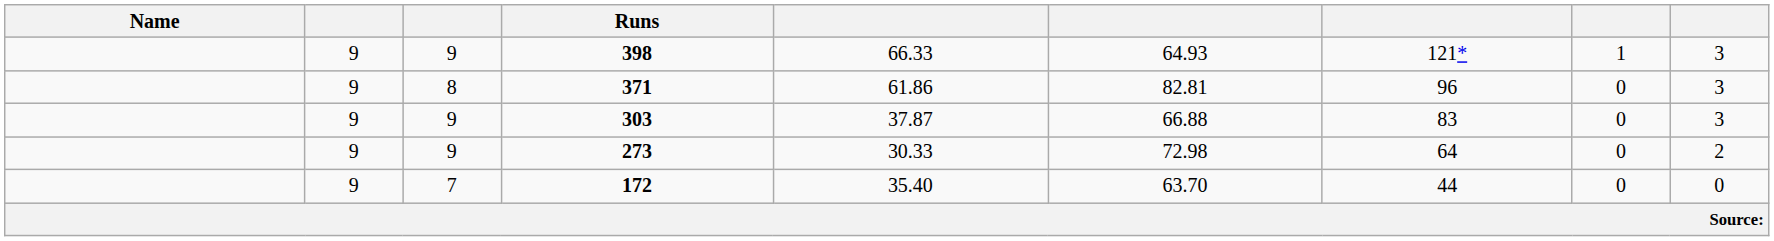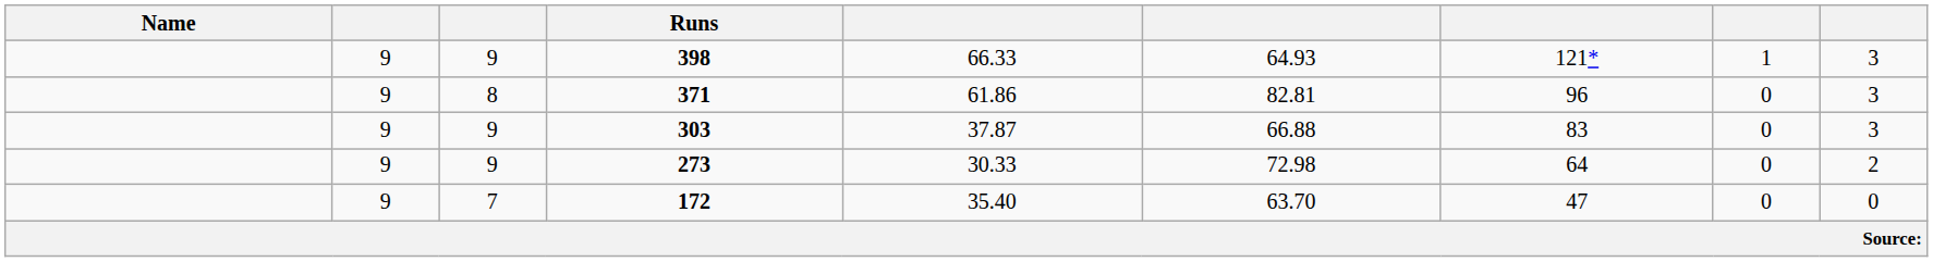172 | column 7: 44 -> 47
